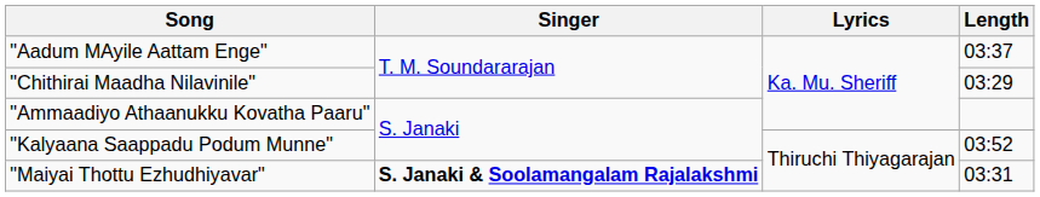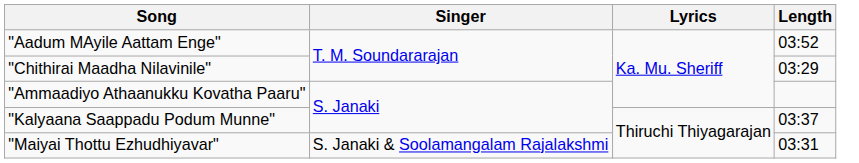"Aadum MAyile Aattam Enge" | Length: 03:37 -> 03:52
"Kalyaana Saappadu Podum Munne" | Length: 03:52 -> 03:37
"Maiyai Thottu Ezhudhiyavar" | Singer: bold -> normal
